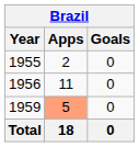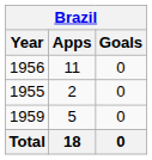rows swapped: 1955 <-> 1956
1959 | Apps: lightsalmon background -> no background
